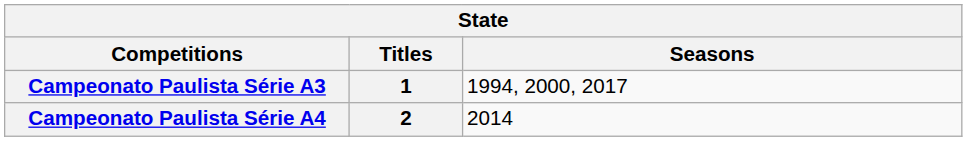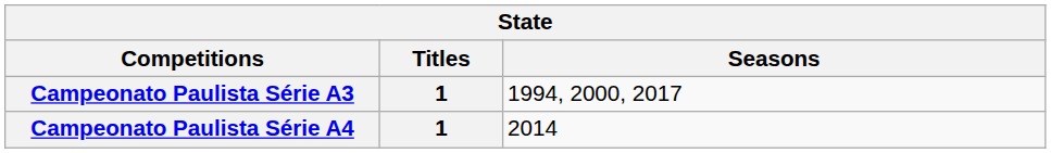Campeonato Paulista Série A4 | Titles: 2 -> 1
